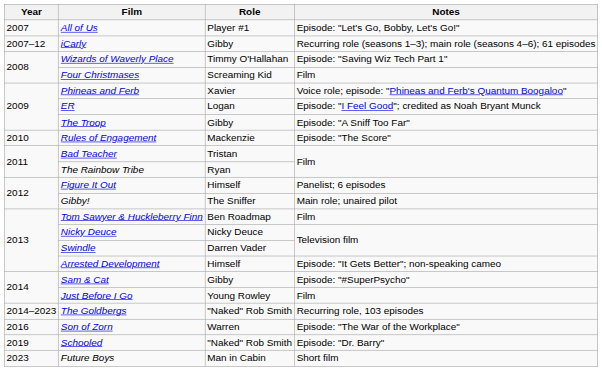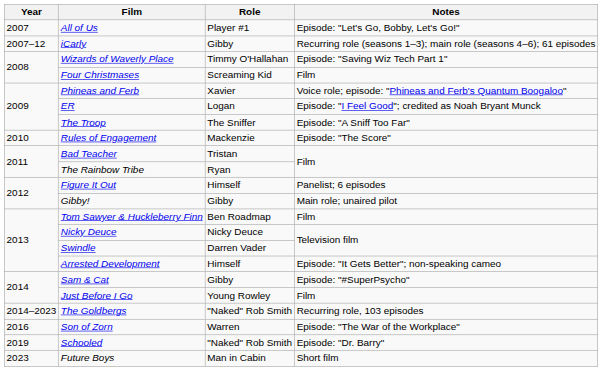The Troop | Role: Gibby -> The Sniffer
Gibby! | Role: The Sniffer -> Gibby
